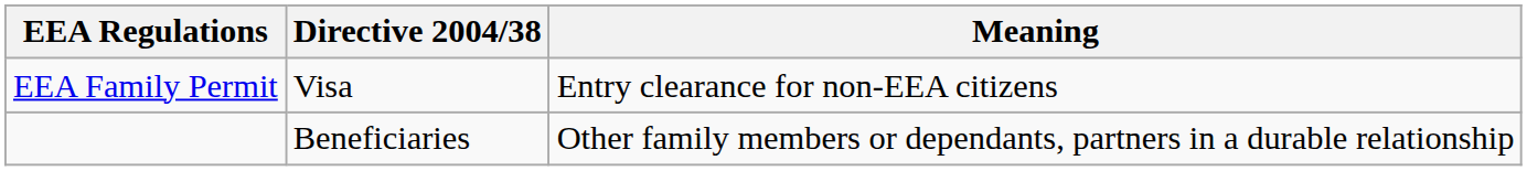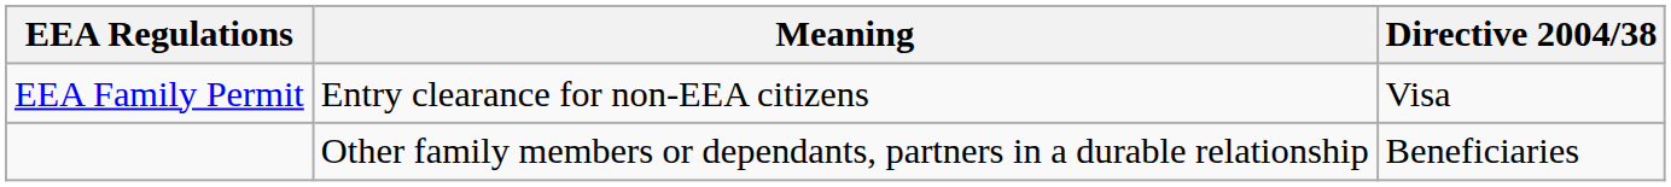columns swapped: Directive 2004/38 <-> Meaning
